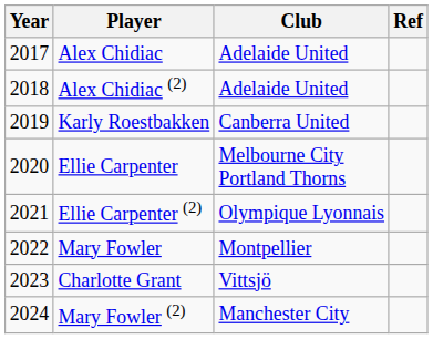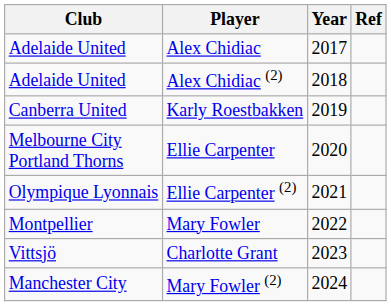columns swapped: Year <-> Club
